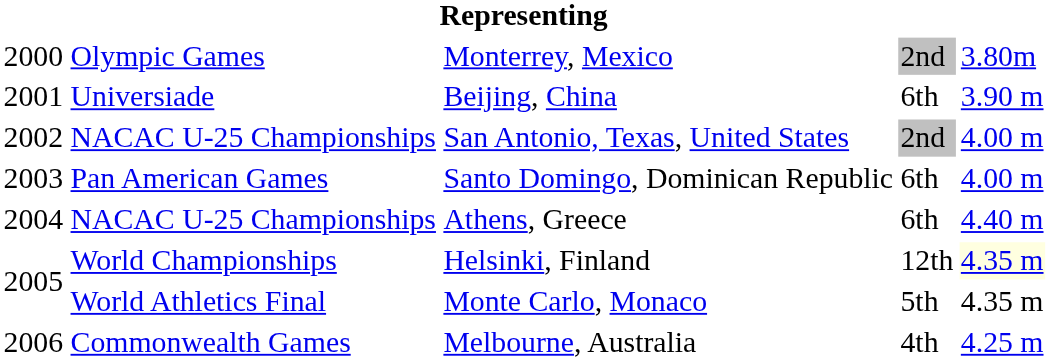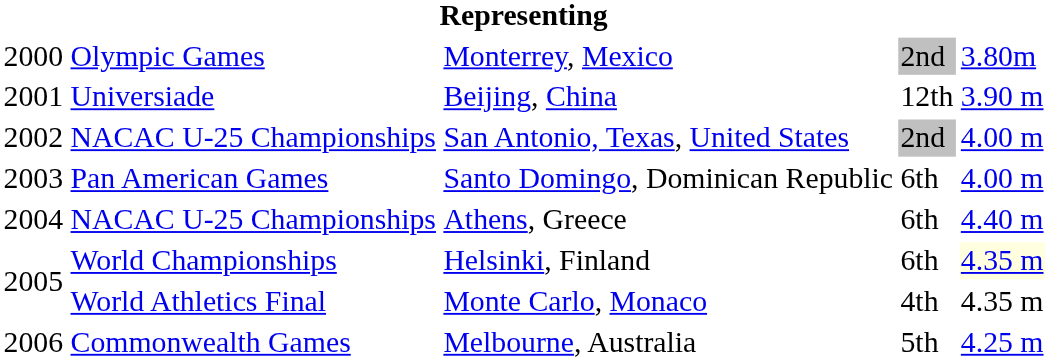Beijing, China | column 4: 6th -> 12th
Helsinki, Finland | column 4: 12th -> 6th
Monte Carlo, Monaco | column 4: 5th -> 4th
Melbourne, Australia | column 4: 4th -> 5th
